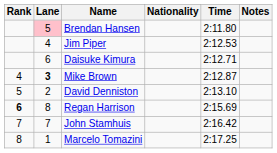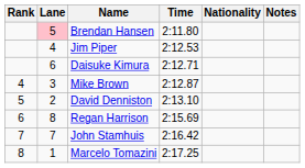columns swapped: Nationality <-> Time
Mike Brown | Lane: bold -> normal
Regan Harrison | Rank: bold -> normal
